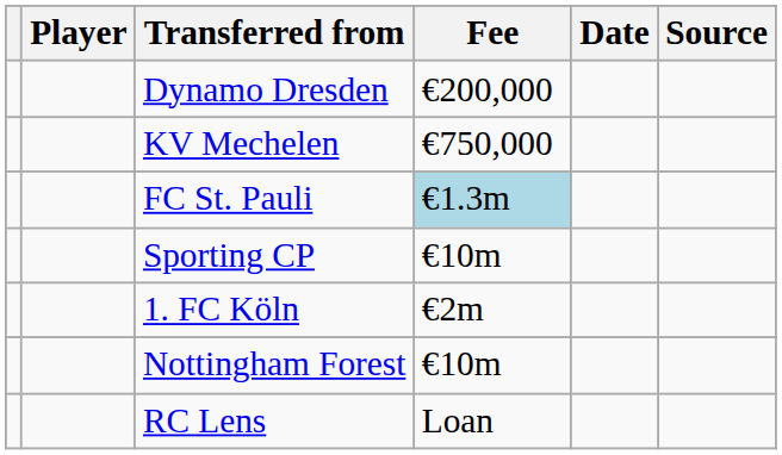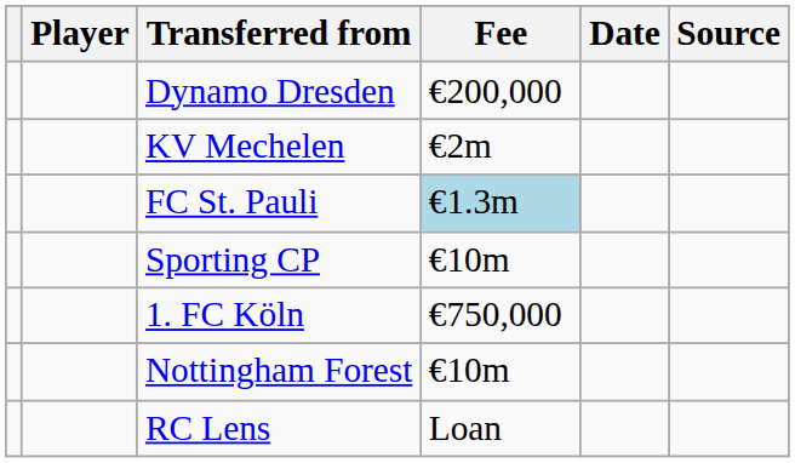KV Mechelen | Fee: €750,000 -> €2m
1. FC Köln | Fee: €2m -> €750,000
